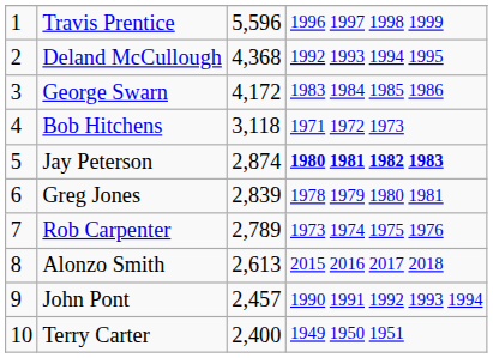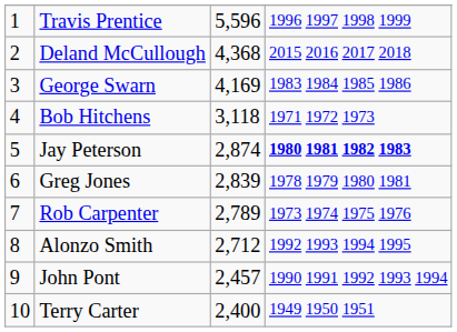Deland McCullough | column 4: 1992 1993 1994 1995 -> 2015 2016 2017 2018
George Swarn | column 3: 4,172 -> 4,169
Alonzo Smith | column 3: 2,613 -> 2,712
Alonzo Smith | column 4: 2015 2016 2017 2018 -> 1992 1993 1994 1995
